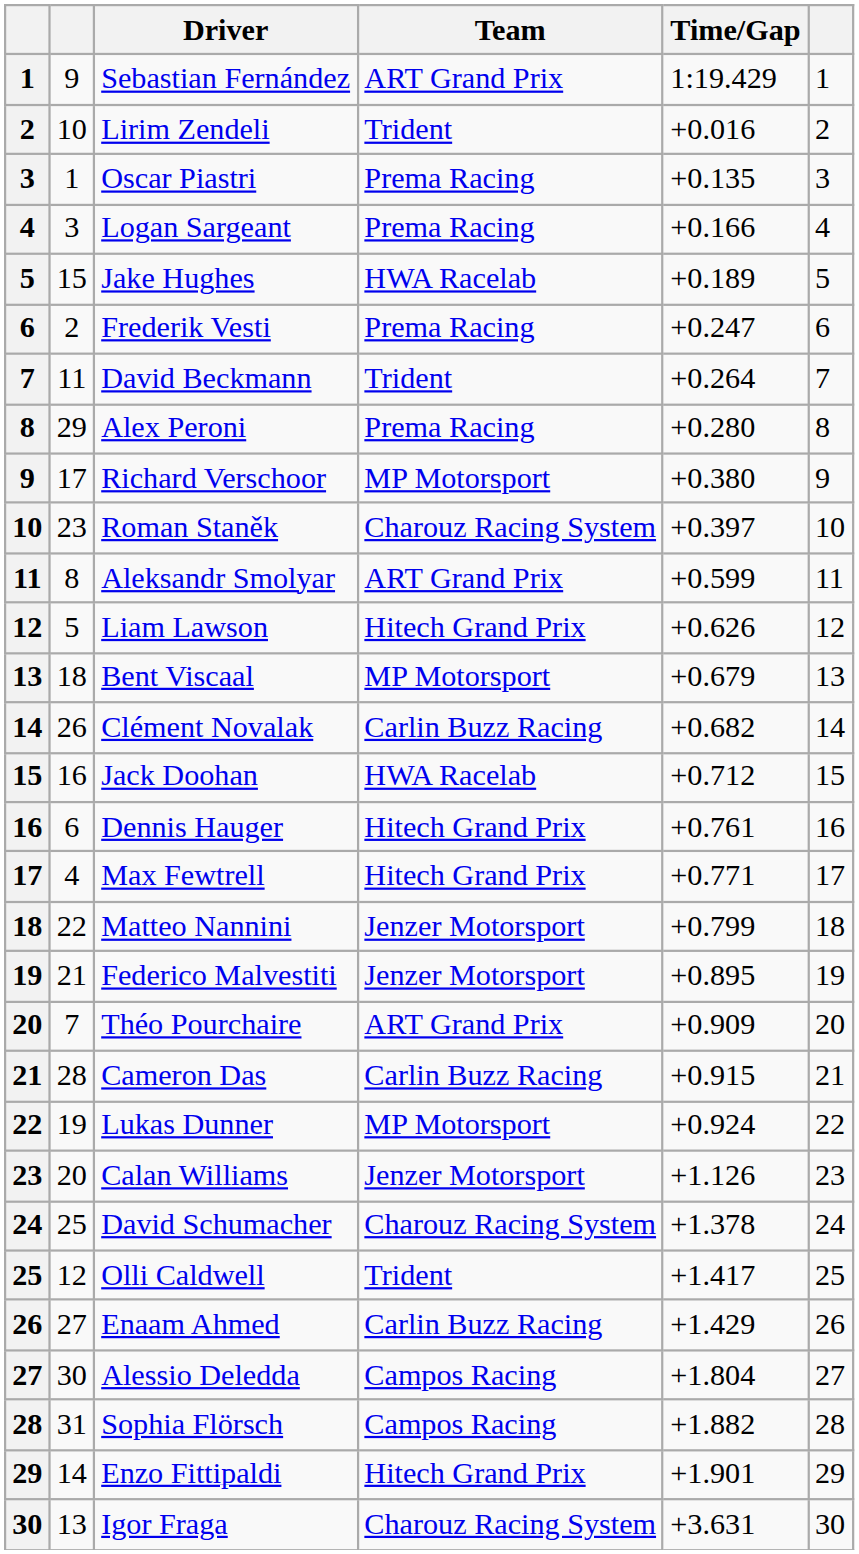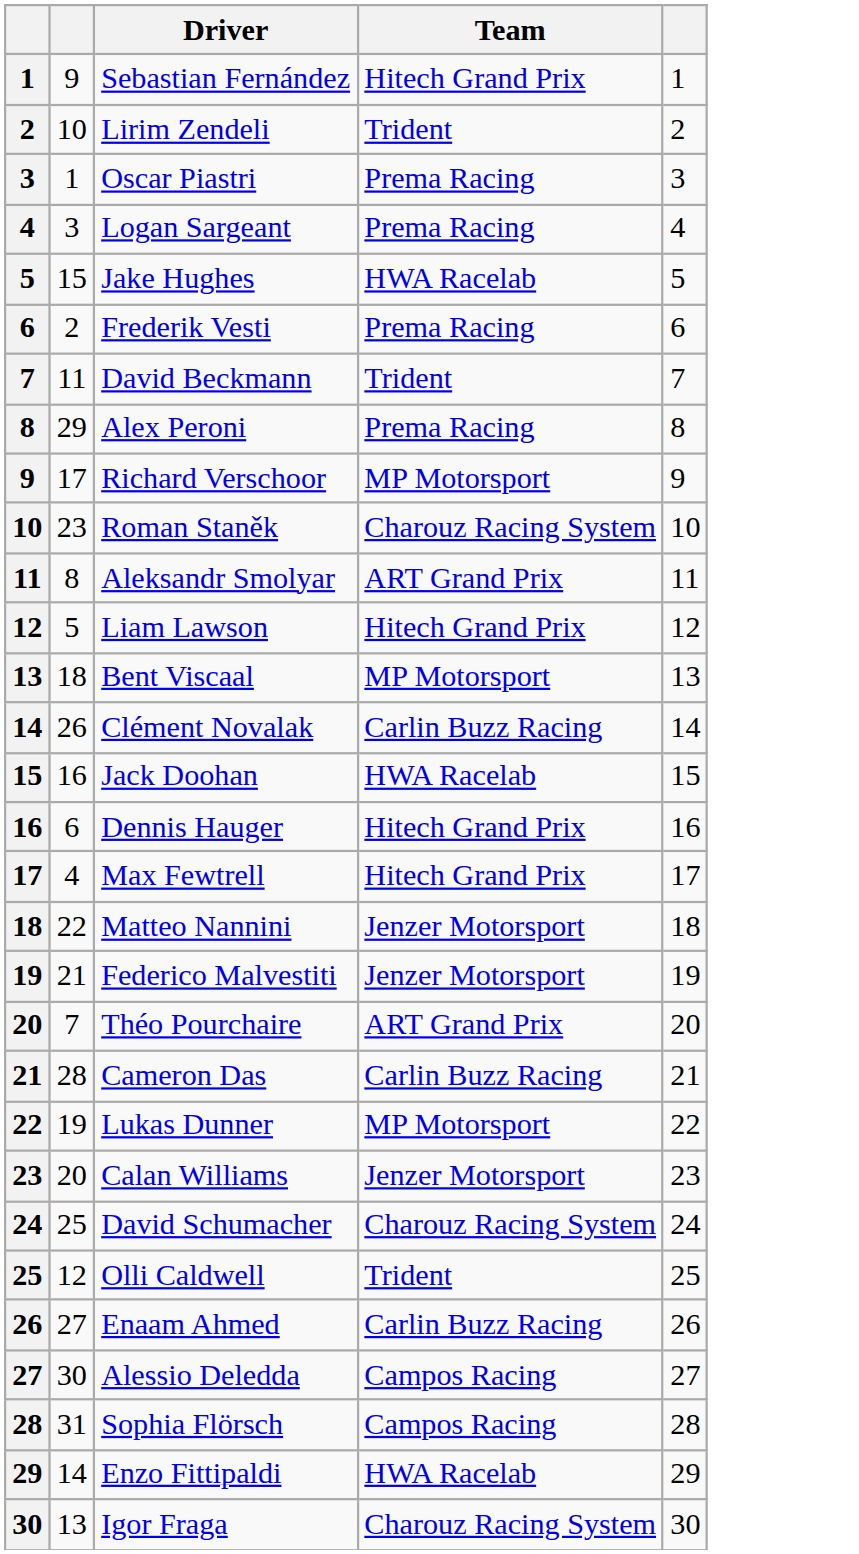- column: Time/Gap | 1:19.429 | +0.016 | +0.135 | +0.166 | +0.189 | +0.247 | +0.264 | +0.280 | +0.380 | +0.397 | +0.599 | +0.626 | +0.679 | +0.682 | +0.712 | +0.761 | +0.771 | +0.799 | +0.895 | +0.909 | +0.915 | +0.924 | +1.126 | +1.378 | +1.417 | +1.429 | +1.804 | +1.882 | +1.901 | +3.631
Sebastian Fernández | Team: ART Grand Prix -> Hitech Grand Prix
Enzo Fittipaldi | Team: Hitech Grand Prix -> HWA Racelab
